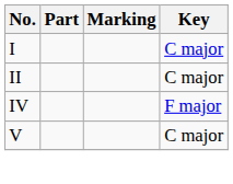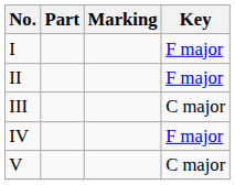I | Key: C major -> F major
II | Key: C major -> F major
+ row: III | C major
